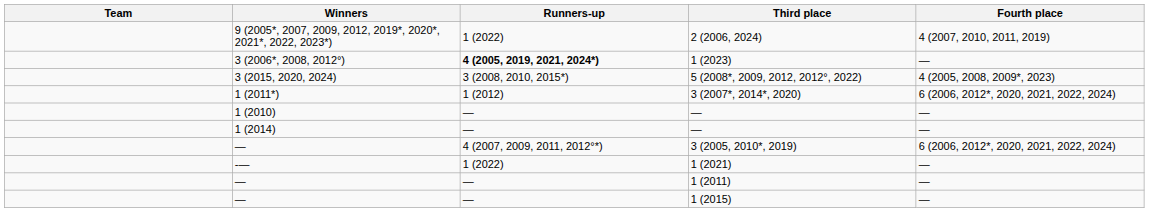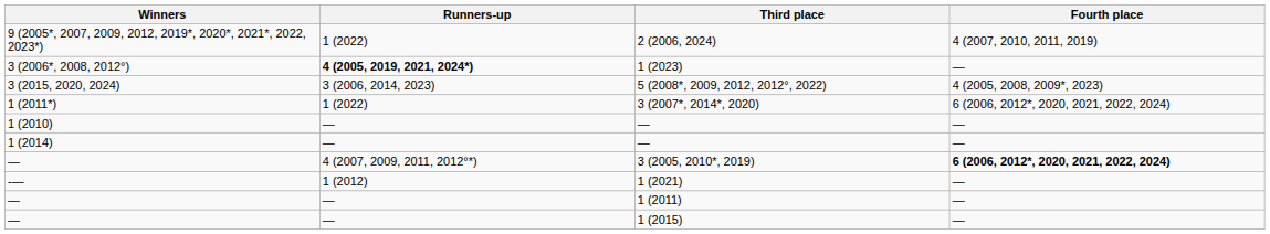- column: Team
5 (2008*, 2009, 2012, 2012°, 2022) | Runners-up: 3 (2008, 2010, 2015*) -> 3 (2006, 2014, 2023)
3 (2007*, 2014*, 2020) | Runners-up: 1 (2012) -> 1 (2022)
3 (2005, 2010*, 2019) | Fourth place: normal -> bold
1 (2021) | Runners-up: 1 (2022) -> 1 (2012)
